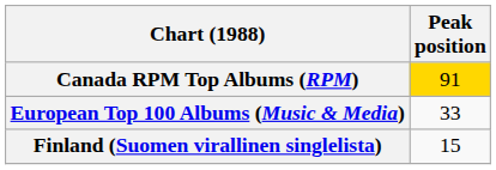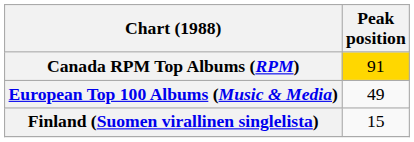European Top 100 Albums (Music & Media) | Peak position: 33 -> 49
